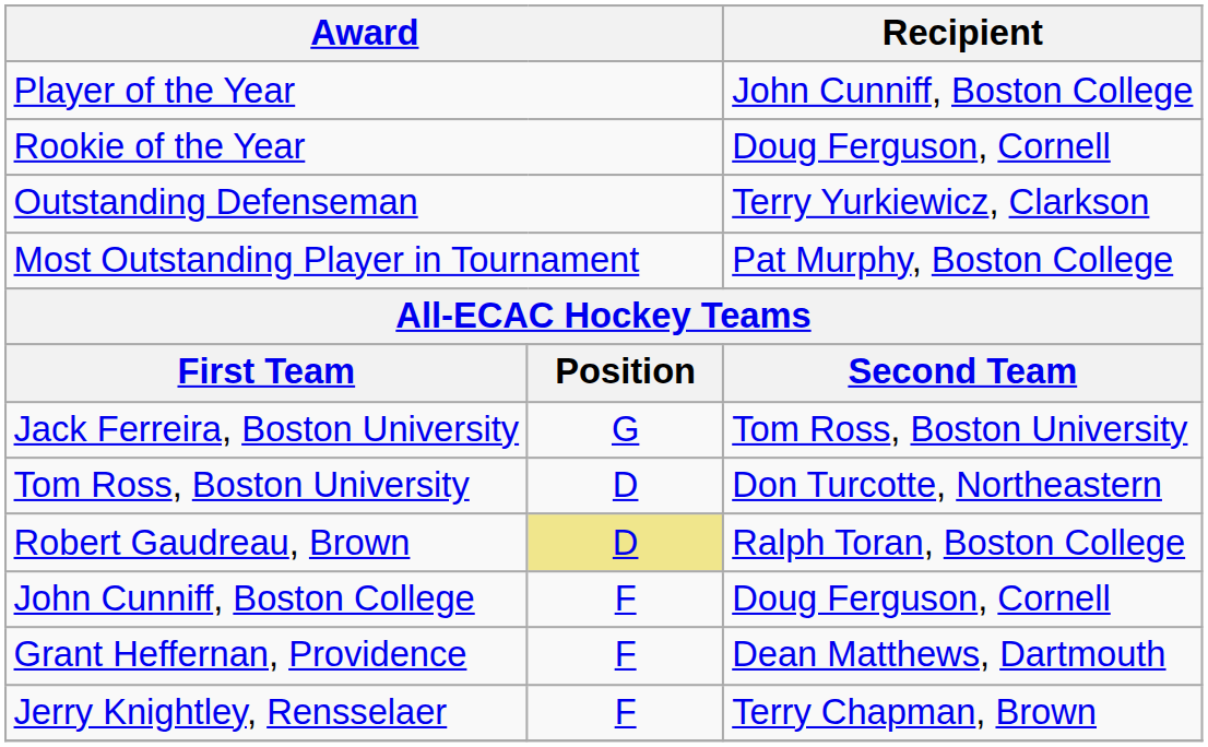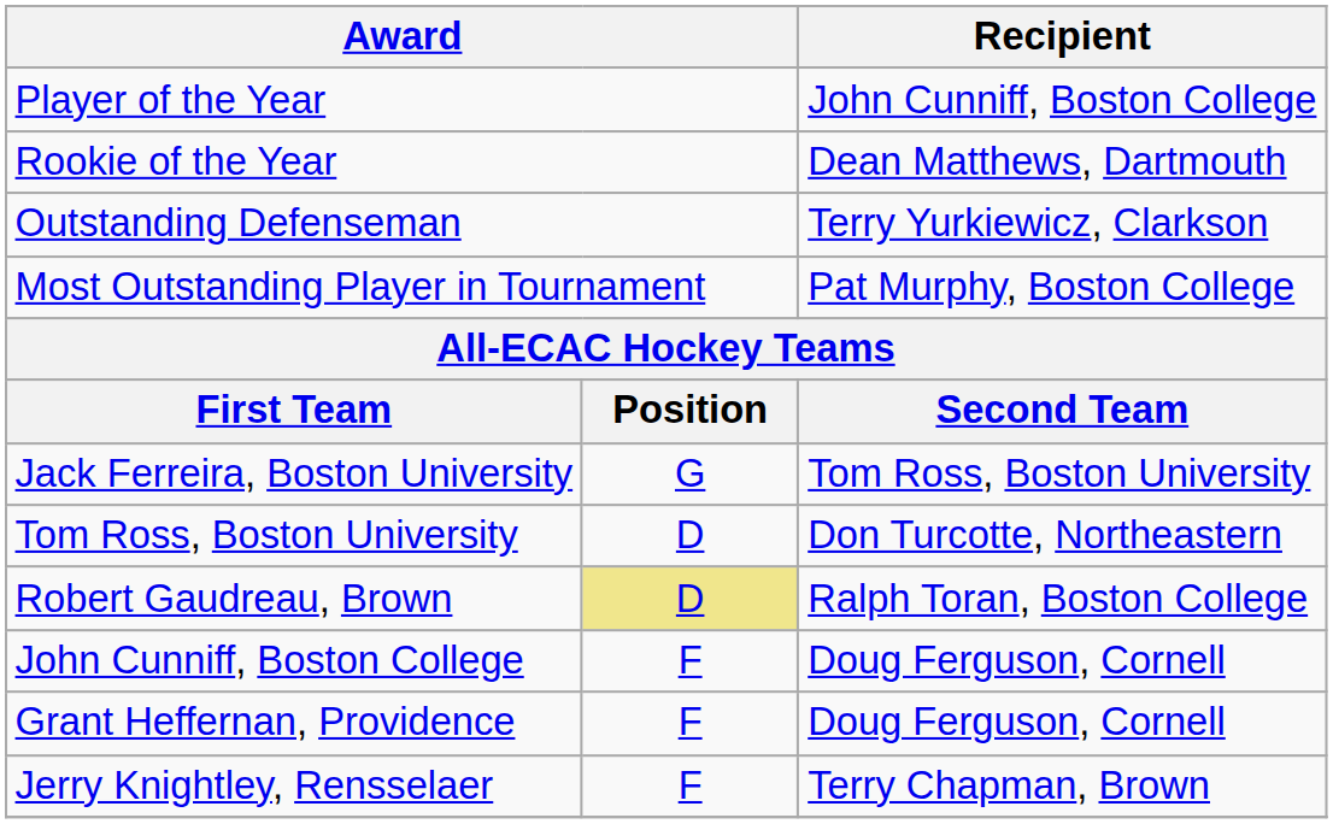Rookie of the Year | Recipient: Doug Ferguson, Cornell -> Dean Matthews, Dartmouth
Grant Heffernan, Providence | Recipient: Dean Matthews, Dartmouth -> Doug Ferguson, Cornell
